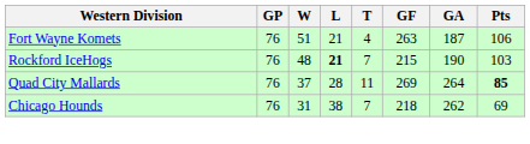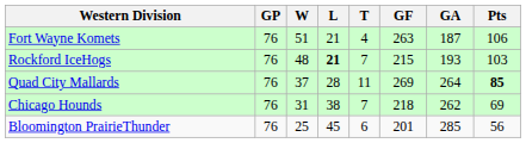Rockford IceHogs | GA: 190 -> 193
+ row: Bloomington PrairieThunder | 76 | 25 | 45 | 6 | 201 | 285 | 56
